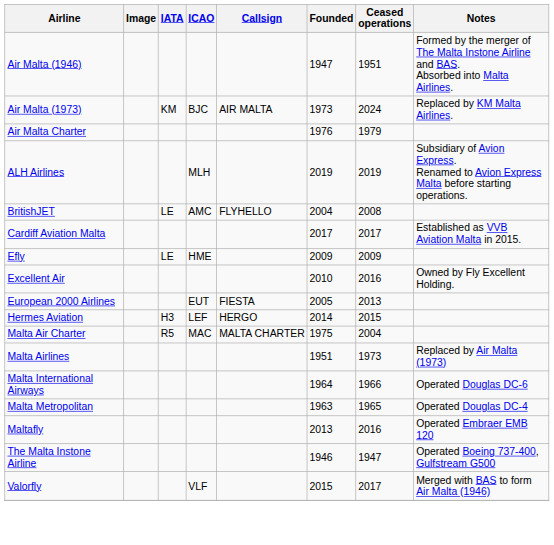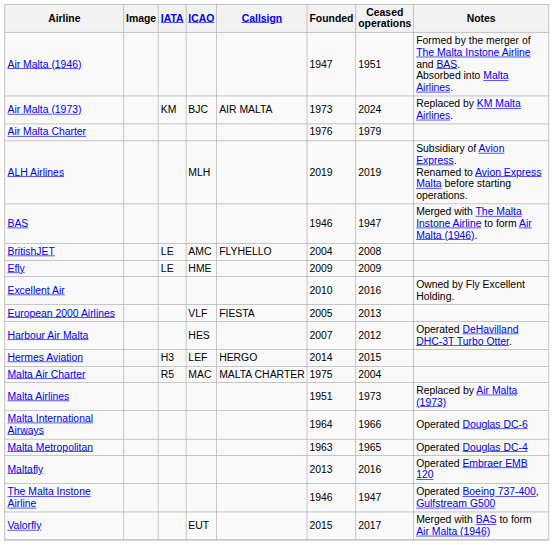+ row: BAS | 1946 | 1947 | Merged with The Malta Instone Airline to form Air Malta (1946).
- row: Cardiff Aviation Malta | 2017 | 2017 | Established as VVB Aviation Malta in 2015.
European 2000 Airlines | ICAO: EUT -> VLF
+ row: Harbour Air Malta | HES | 2007 | 2012 | Operated DeHavilland DHC-3T Turbo Otter.
Valorfly | ICAO: VLF -> EUT
